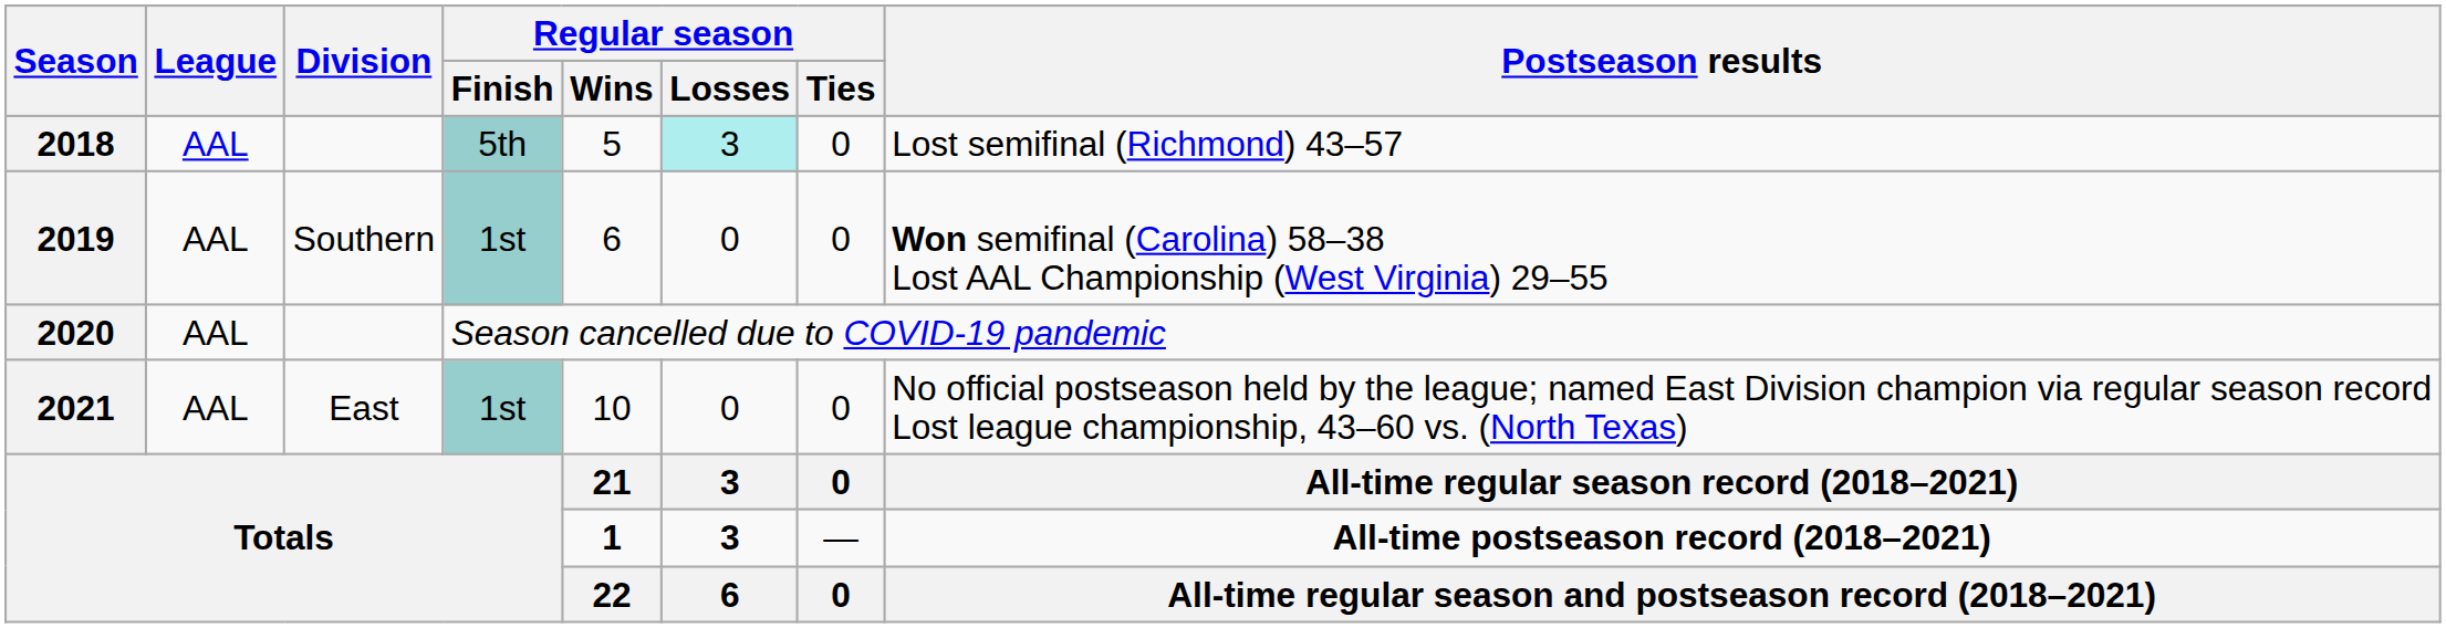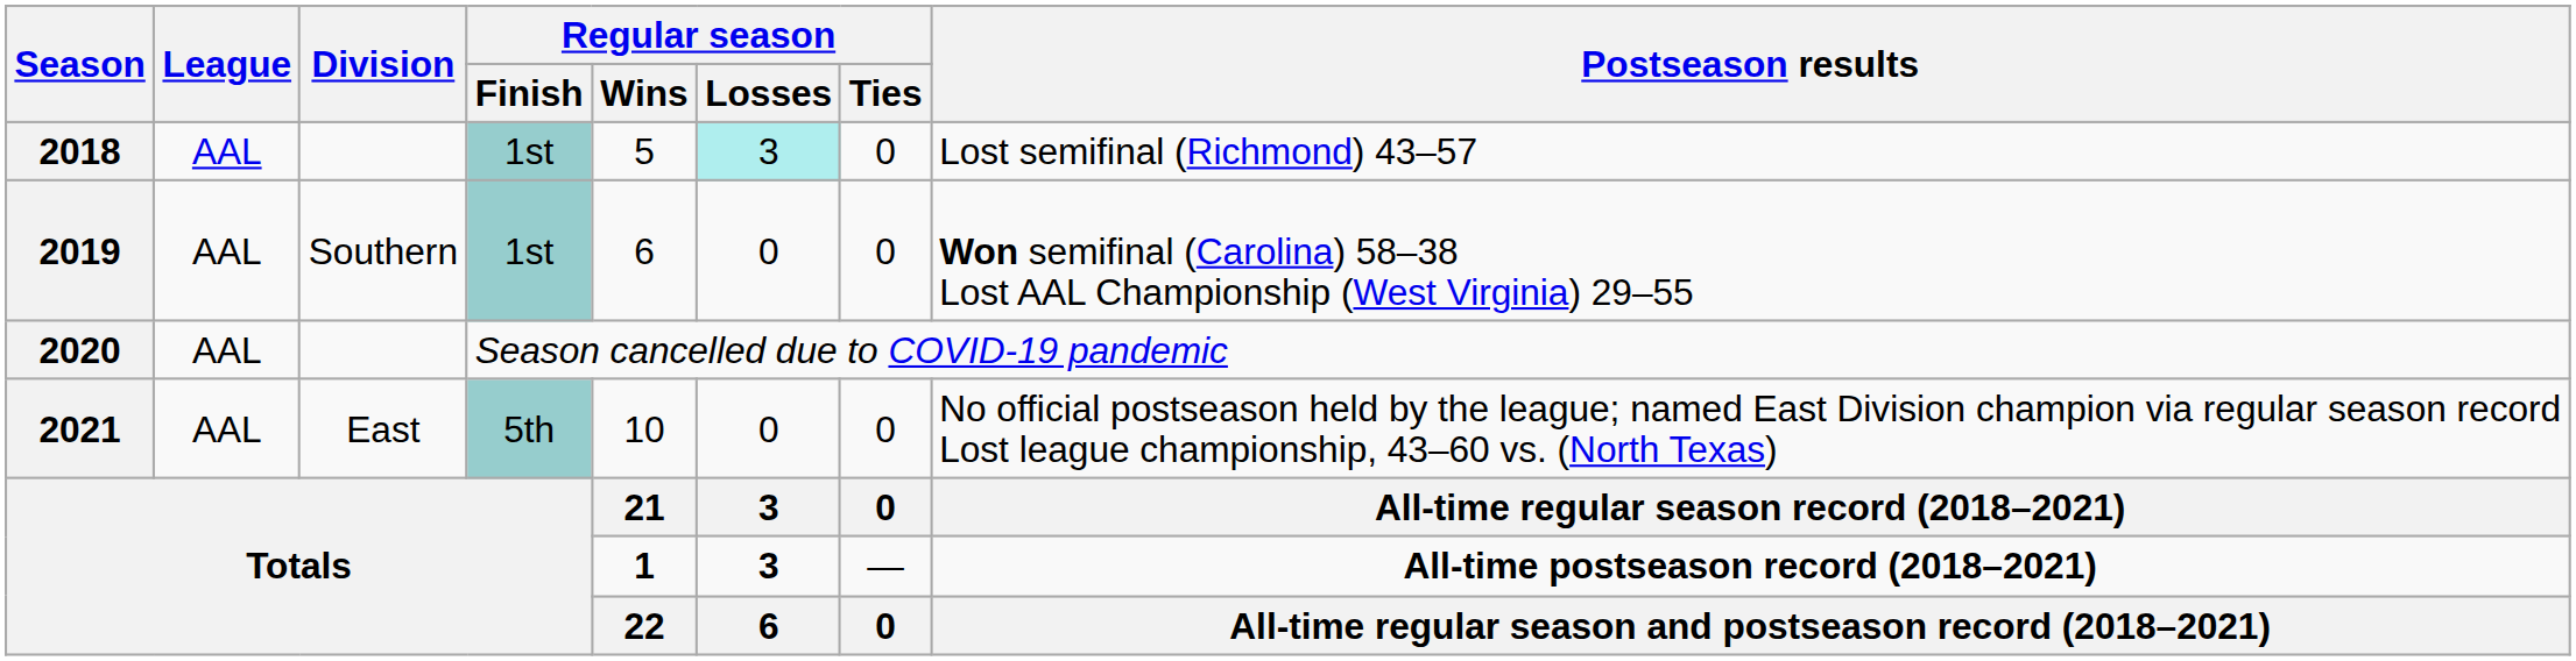2018 | Regular season / Finish: 5th -> 1st
2021 | Regular season / Finish: 1st -> 5th
